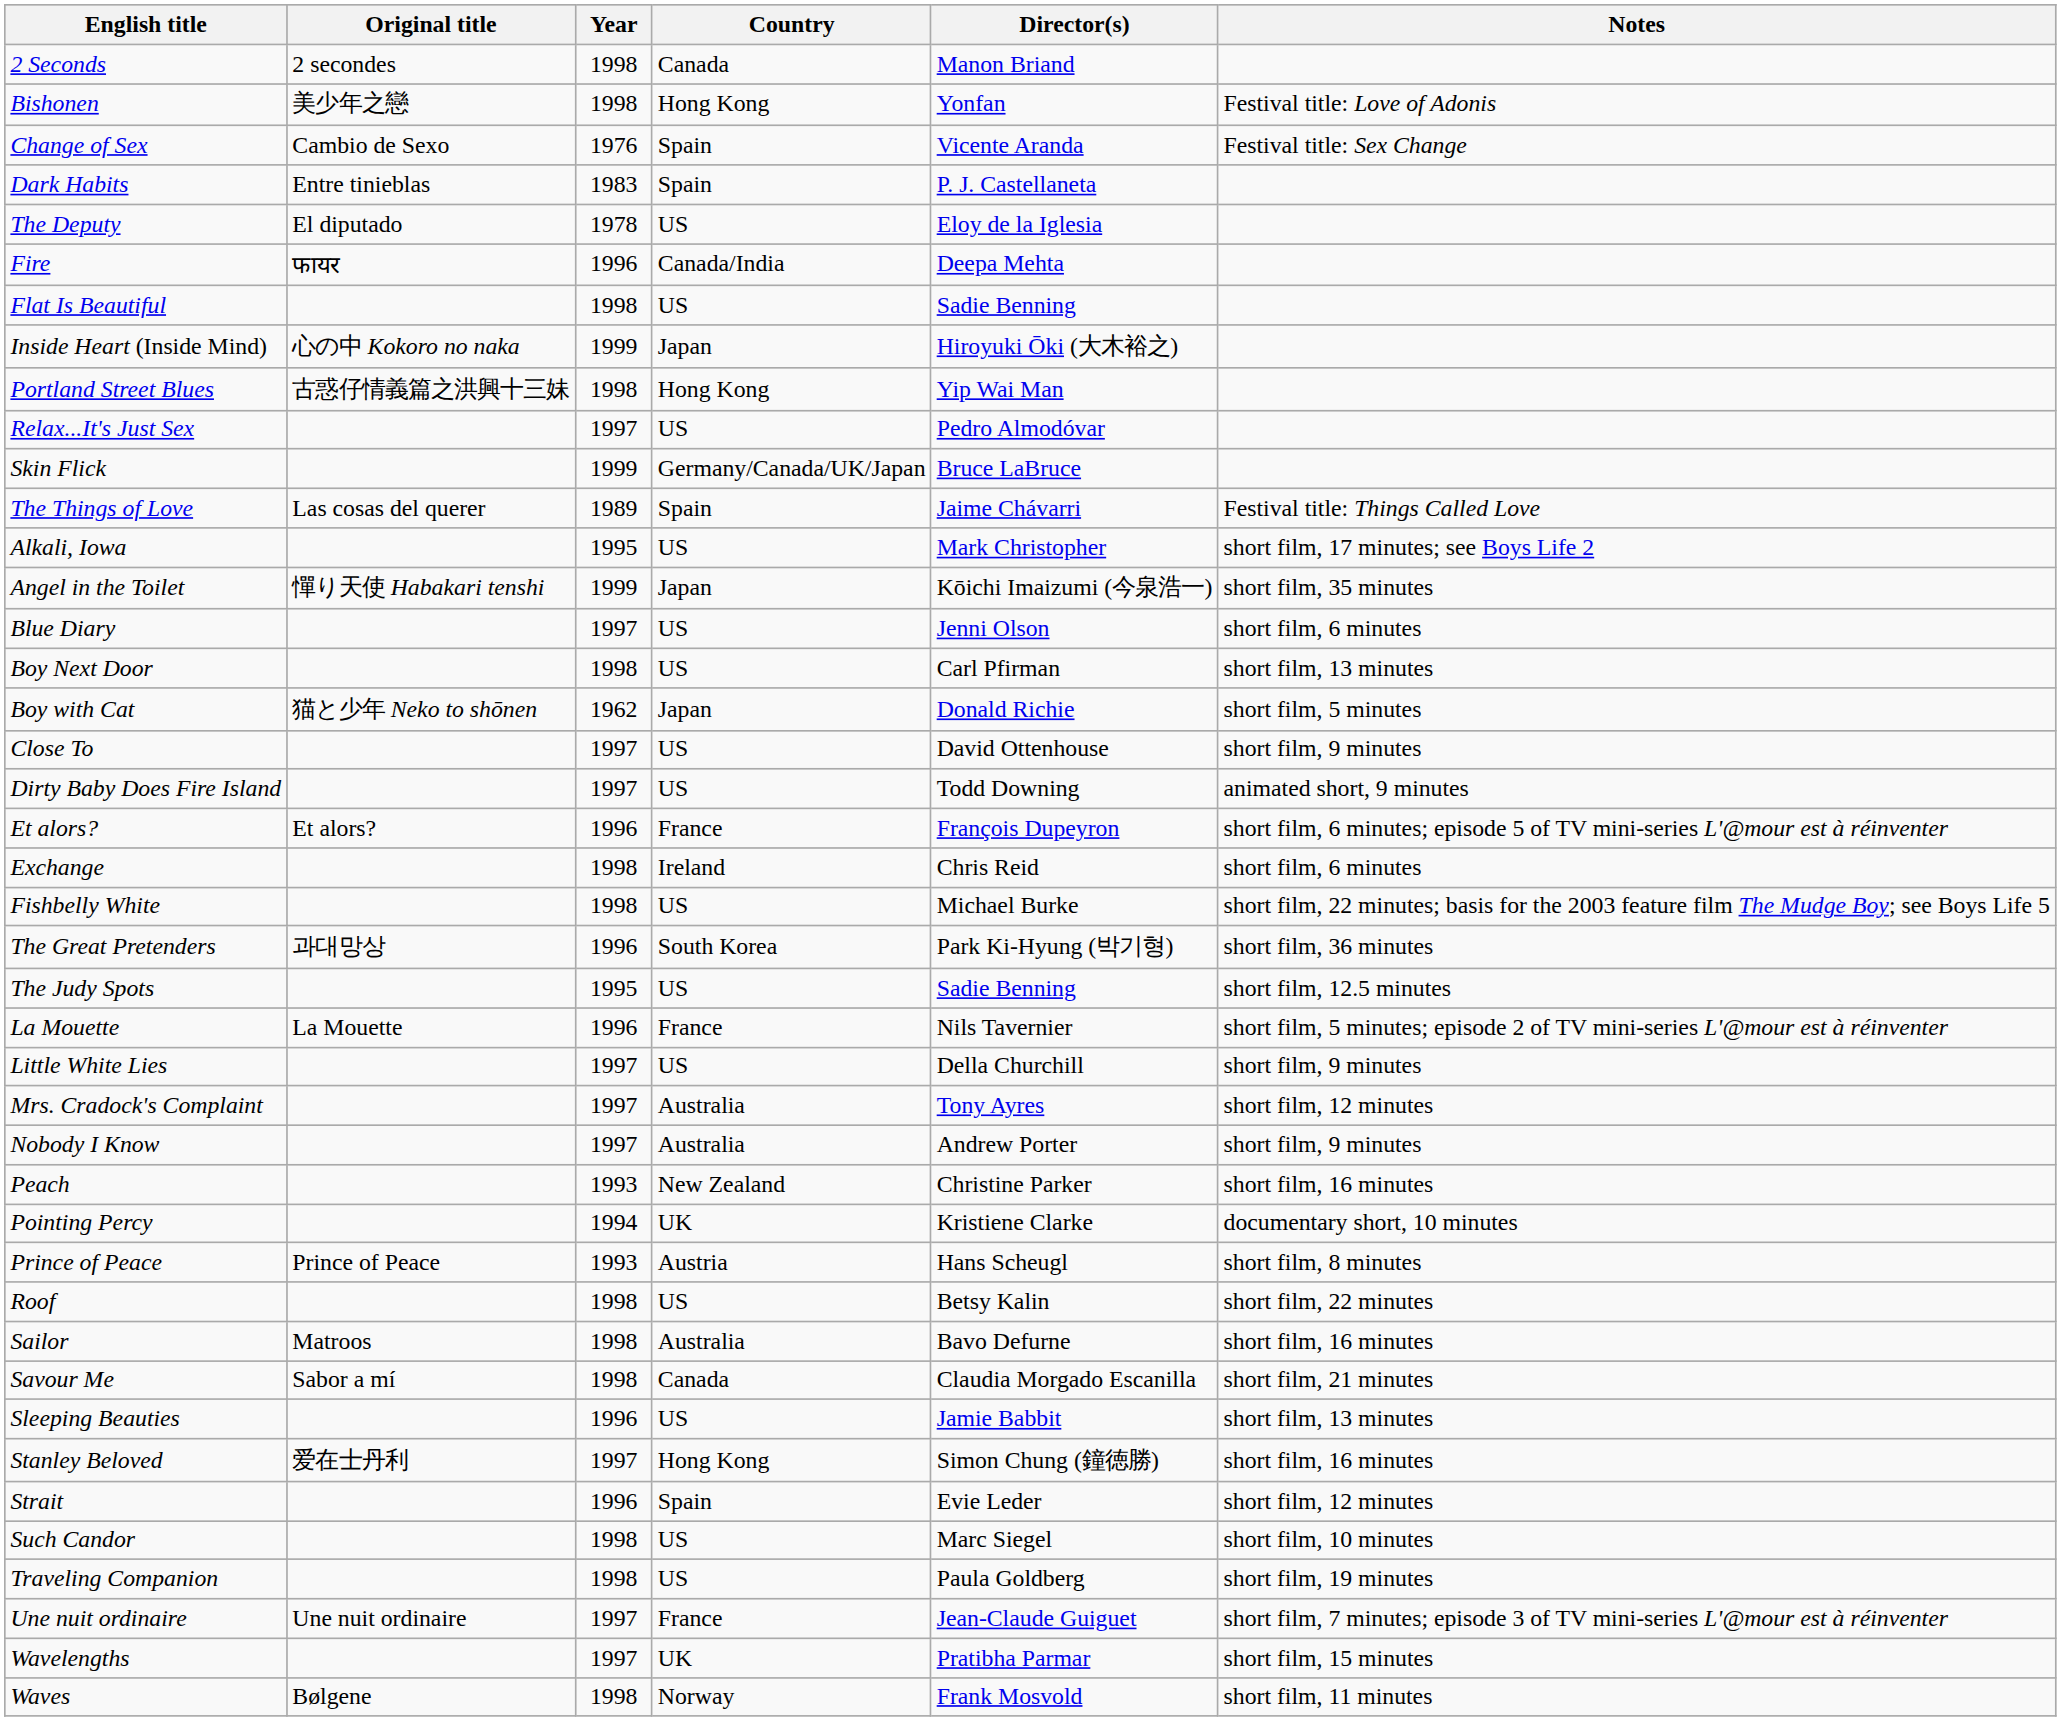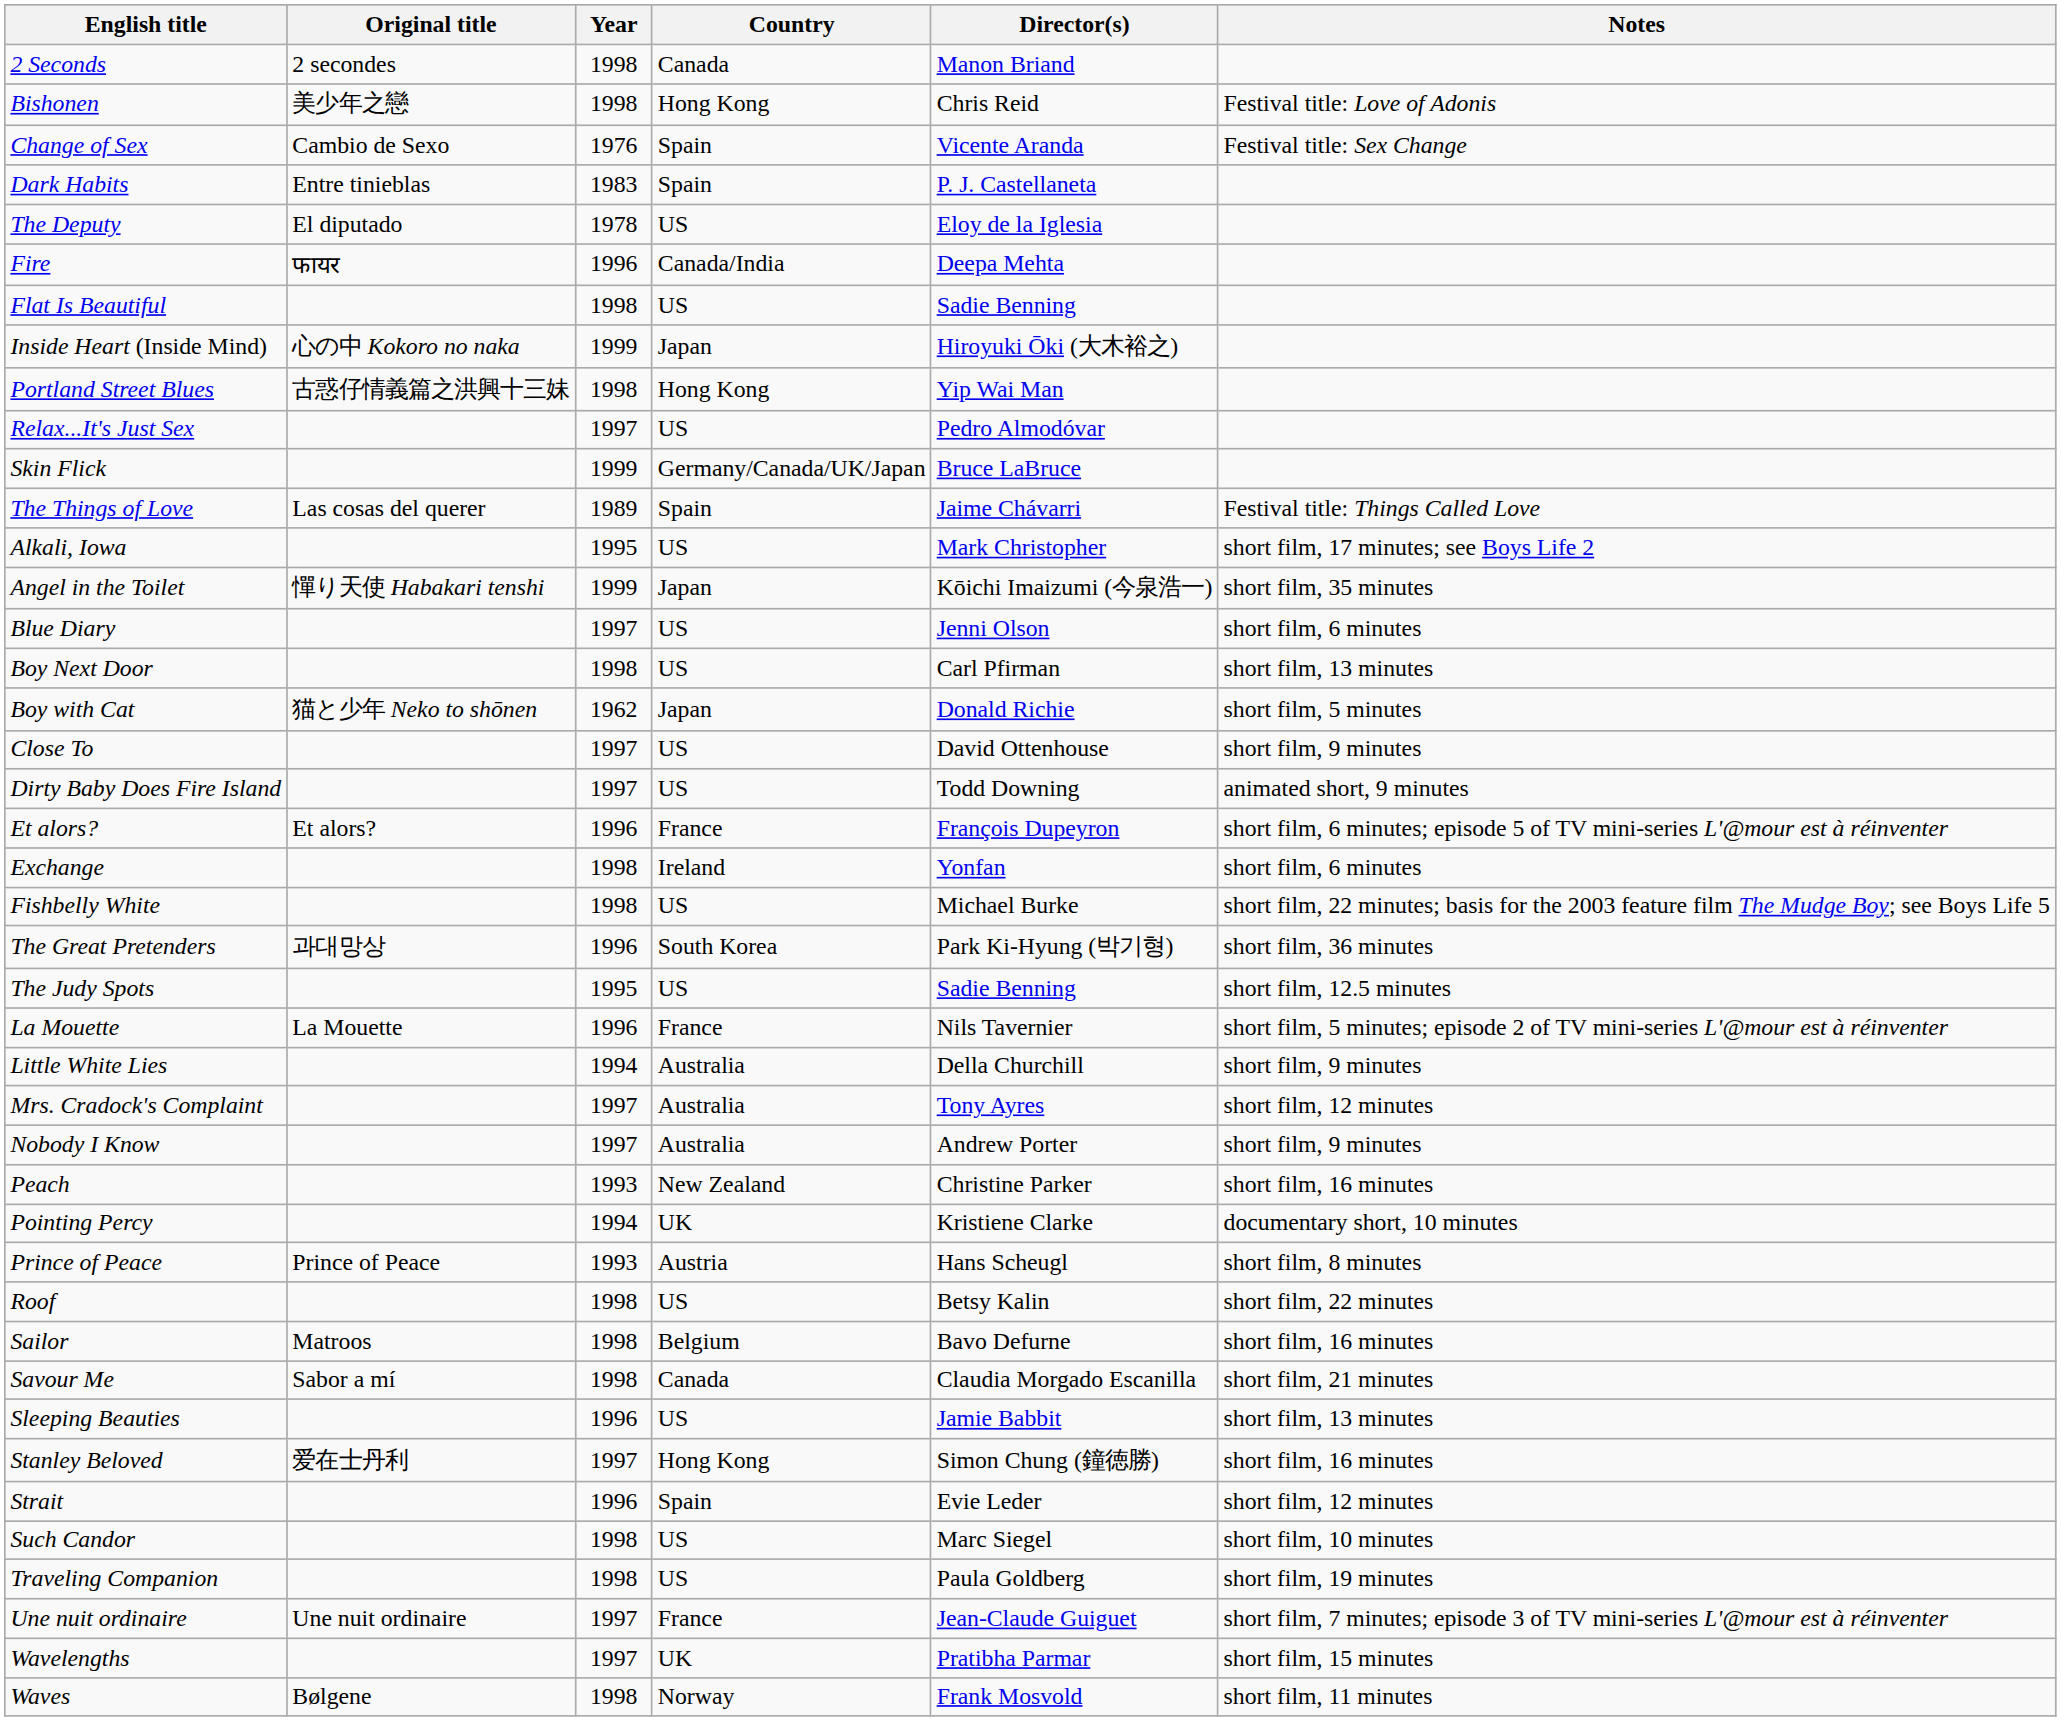Bishonen | Director(s): Yonfan -> Chris Reid
Exchange | Director(s): Chris Reid -> Yonfan
Little White Lies | Year: 1997 -> 1994
Little White Lies | Country: US -> Australia
Sailor | Country: Australia -> Belgium
